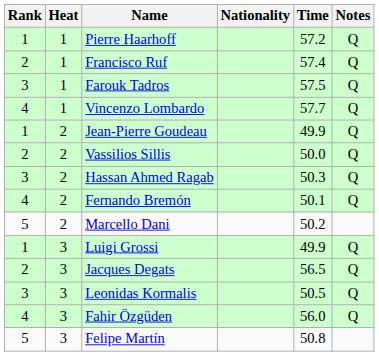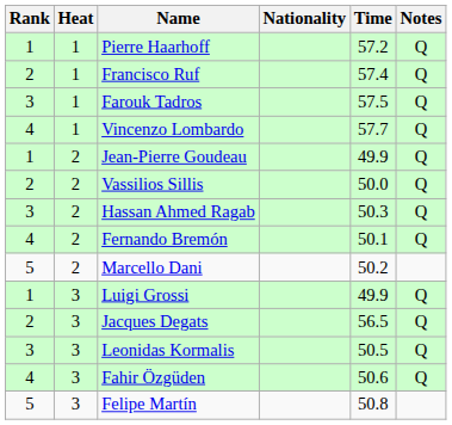Fahir Özgüden | Time: 56.0 -> 50.6
